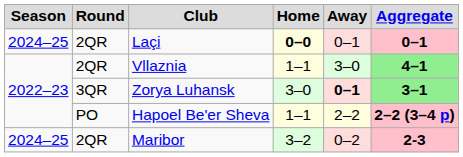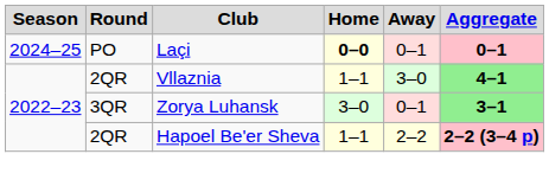Laçi | Round: 2QR -> PO
Zorya Luhansk | Away: bold -> normal
Hapoel Be'er Sheva | Round: PO -> 2QR
- row: 2024–25 | 2QR | Maribor | 3–2 | 0–2 | 2-3
